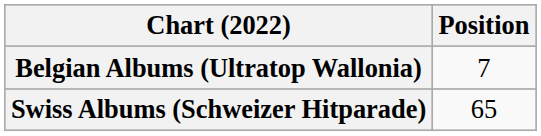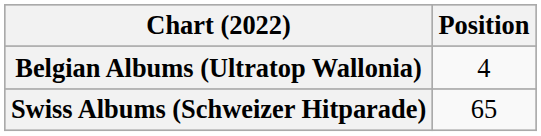Belgian Albums (Ultratop Wallonia) | Position: 7 -> 4
